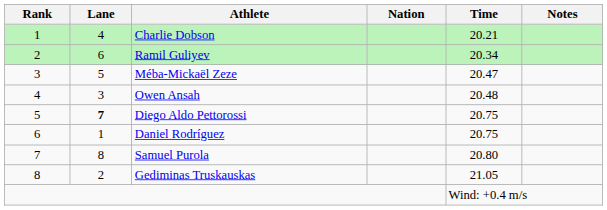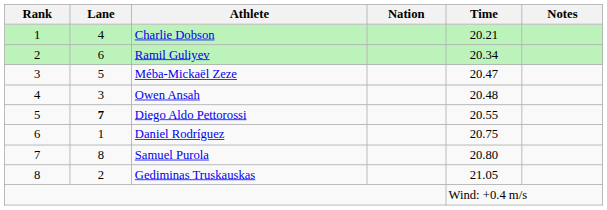Diego Aldo Pettorossi | Time: 20.75 -> 20.55
